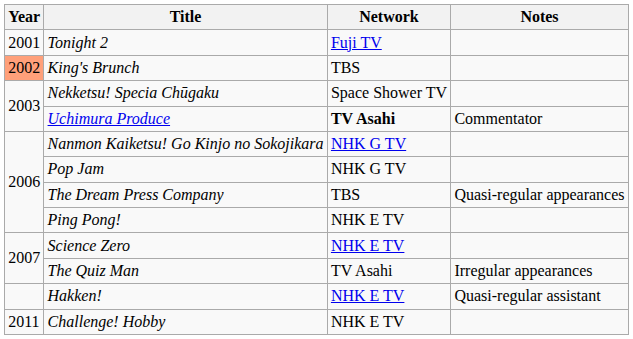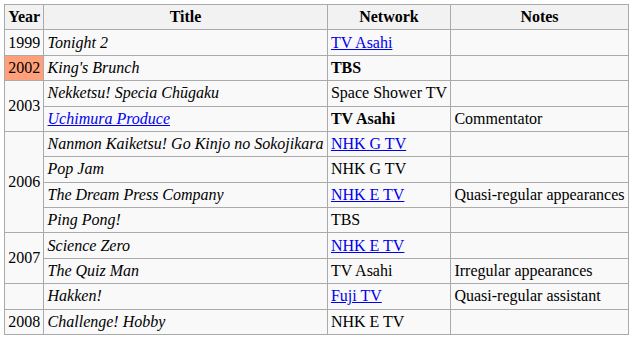Tonight 2 | Year: 2001 -> 1999
Tonight 2 | Network: Fuji TV -> TV Asahi
King's Brunch | Network: normal -> bold
The Dream Press Company | Network: TBS -> NHK E TV
Ping Pong! | Network: NHK E TV -> TBS
Hakken! | Network: NHK E TV -> Fuji TV
Challenge! Hobby | Year: 2011 -> 2008
